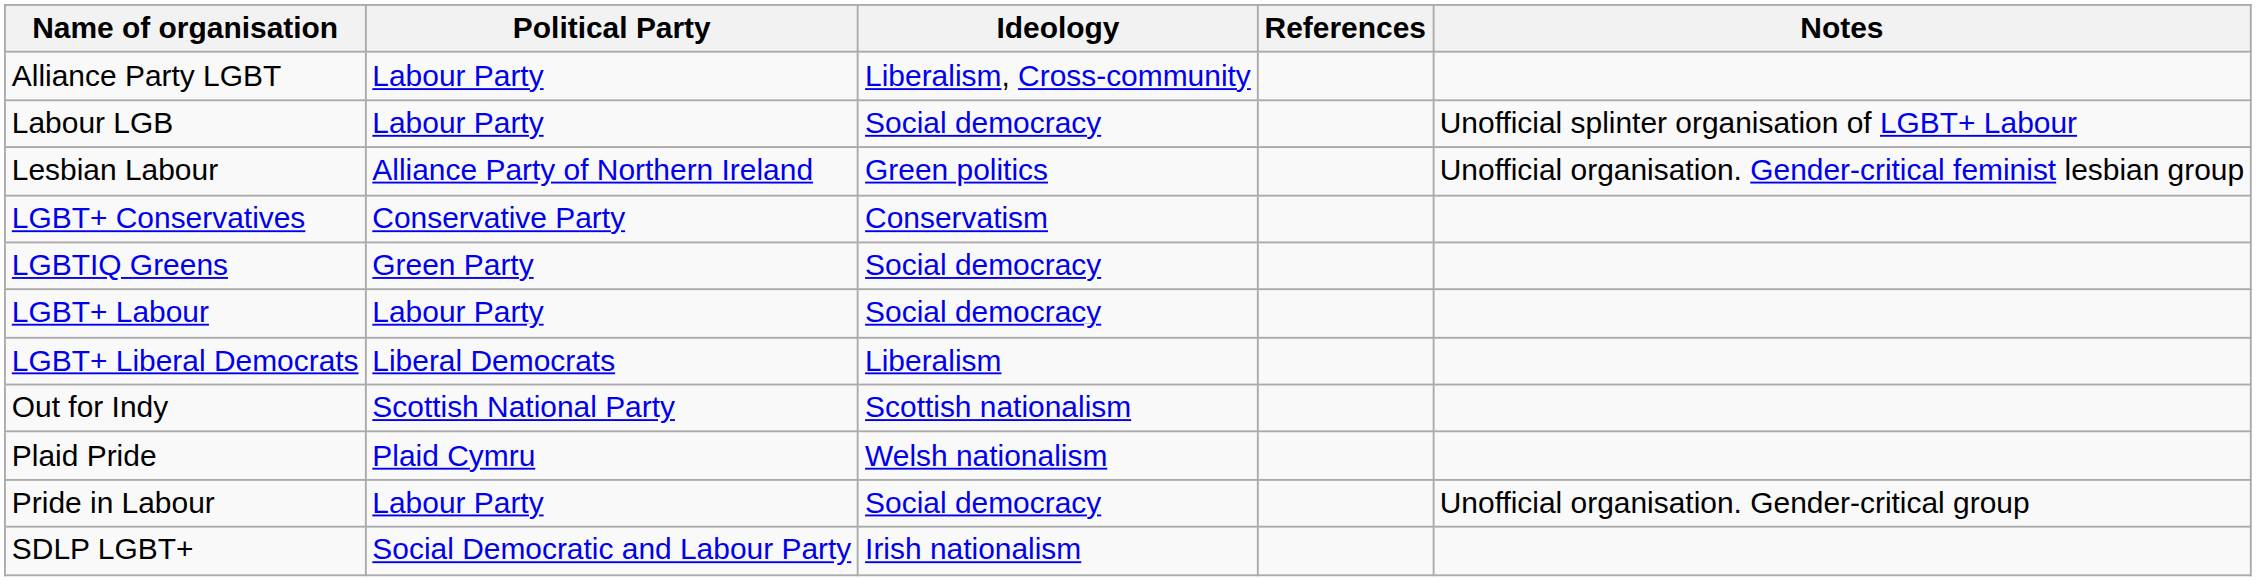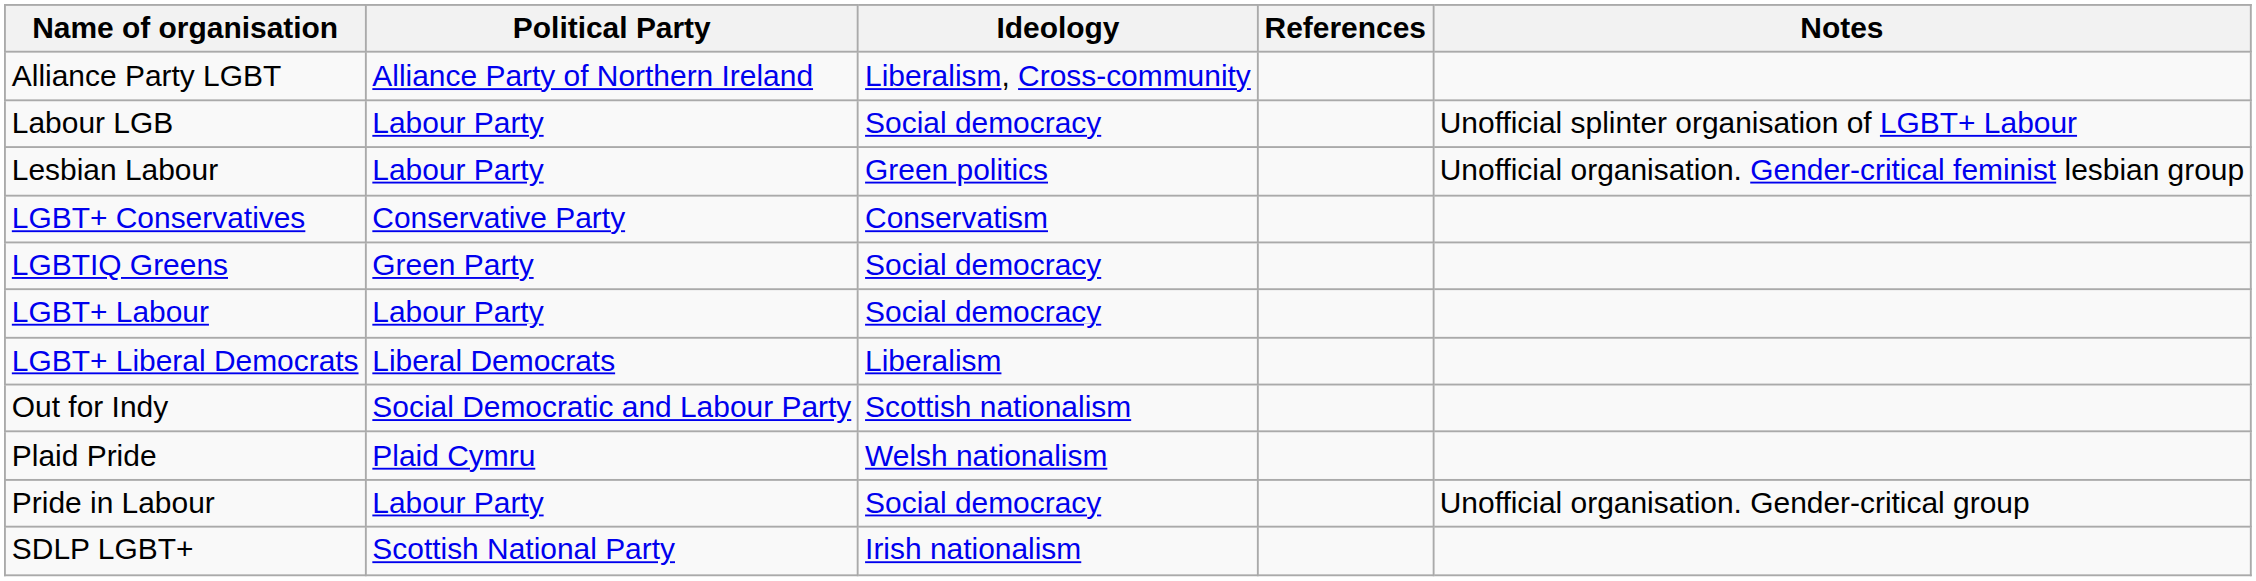Alliance Party LGBT | Political Party: Labour Party -> Alliance Party of Northern Ireland
Lesbian Labour | Political Party: Alliance Party of Northern Ireland -> Labour Party
Out for Indy | Political Party: Scottish National Party -> Social Democratic and Labour Party
SDLP LGBT+ | Political Party: Social Democratic and Labour Party -> Scottish National Party
